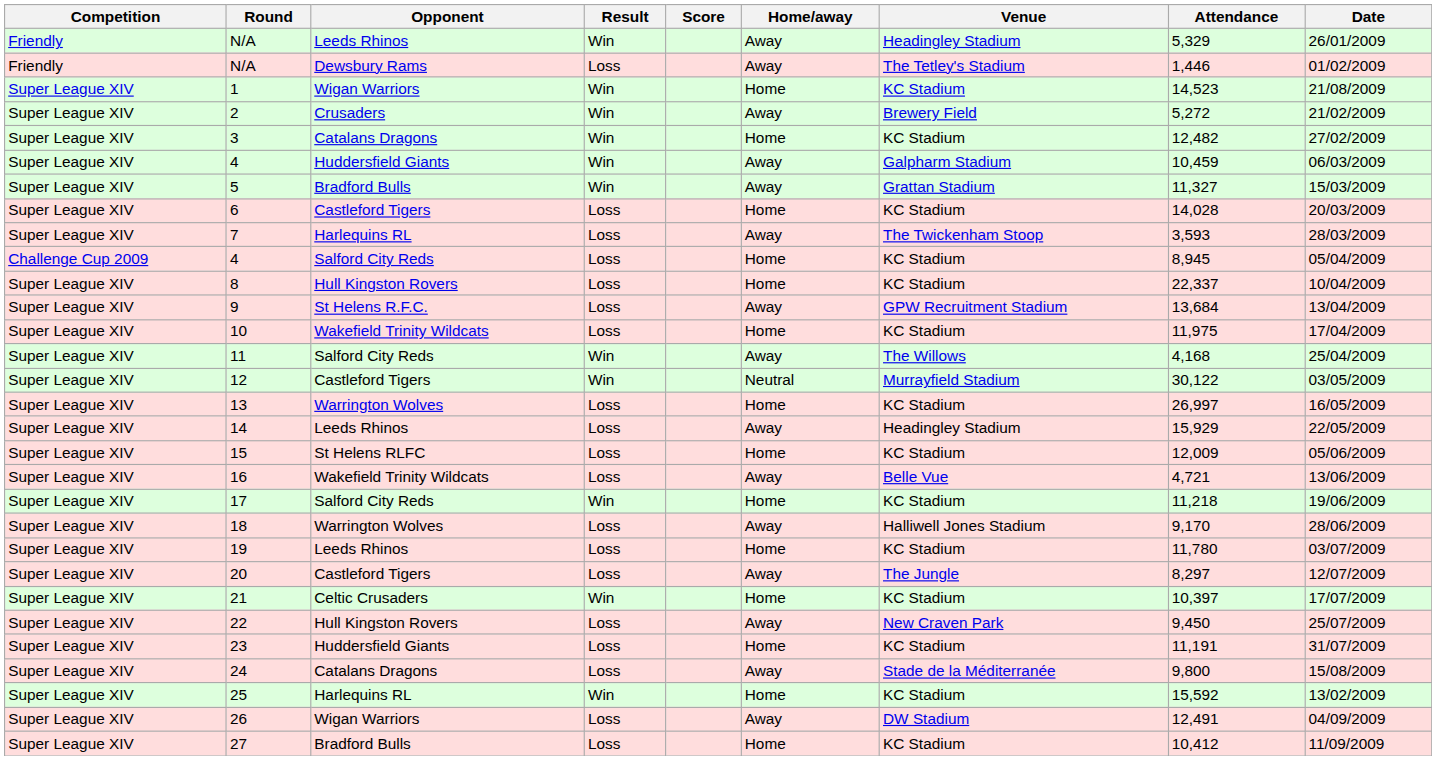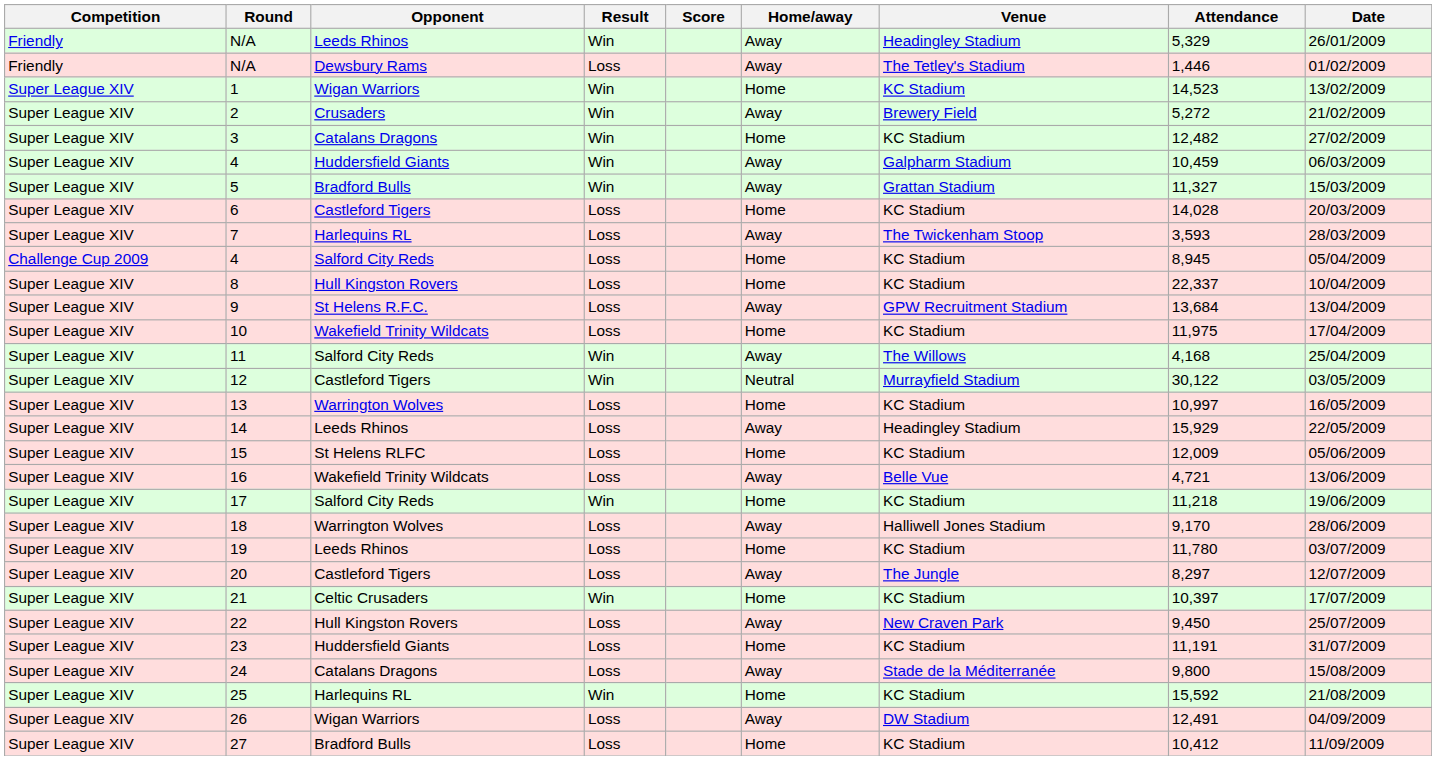1 | Date: 21/08/2009 -> 13/02/2009
13 | Attendance: 26,997 -> 10,997
25 | Date: 13/02/2009 -> 21/08/2009
